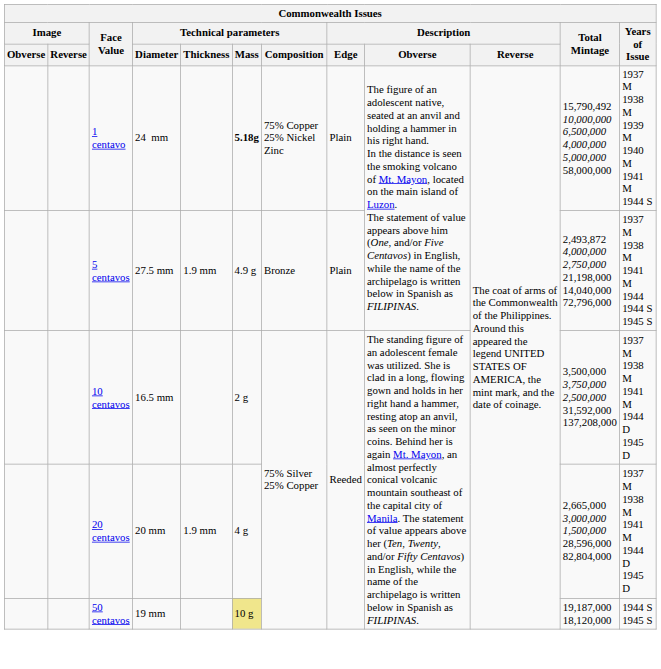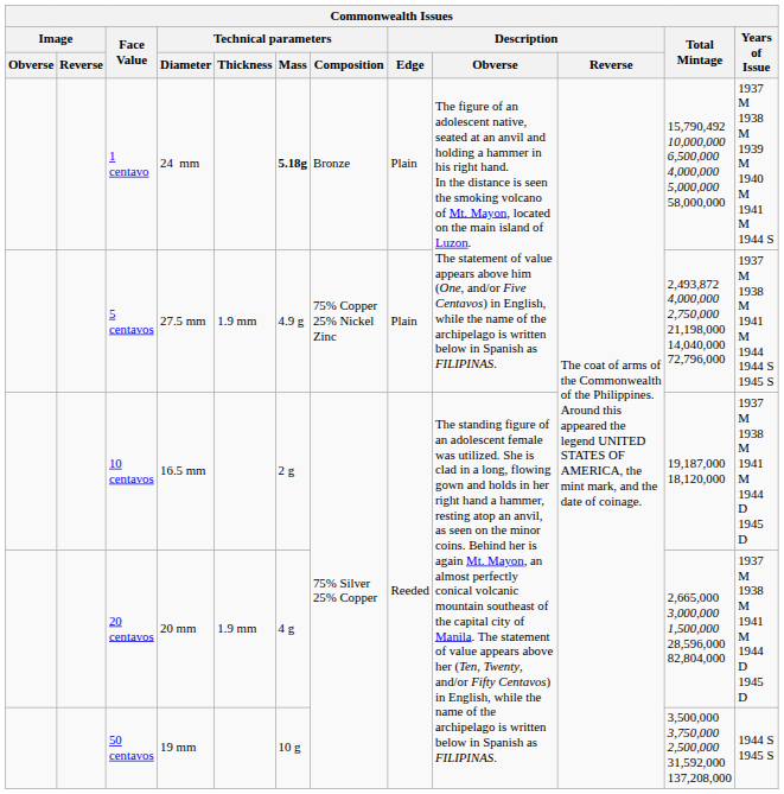1 centavo | Technical parameters / Composition: 75% Copper 25% Nickel Zinc -> Bronze
5 centavos | Technical parameters / Composition: Bronze -> 75% Copper 25% Nickel Zinc
10 centavos | Total Mintage: 3,500,000 3,750,000 2,500,000 31,592,000 137,208,000 -> 19,187,000 18,120,000
50 centavos | Technical parameters / Mass: khaki background -> no background
50 centavos | Total Mintage: 19,187,000 18,120,000 -> 3,500,000 3,750,000 2,500,000 31,592,000 137,208,000
